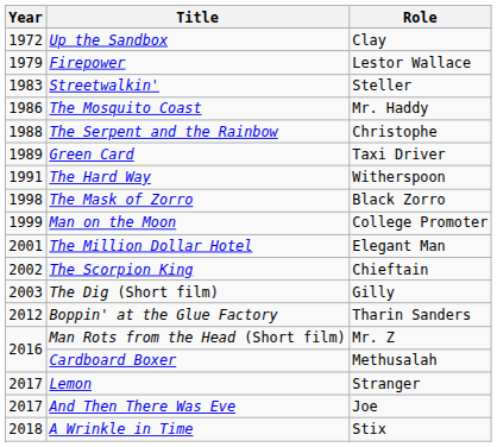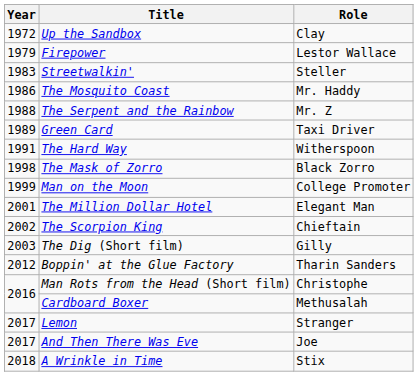The Serpent and the Rainbow | Role: Christophe -> Mr. Z
Man Rots from the Head (Short film) | Role: Mr. Z -> Christophe
